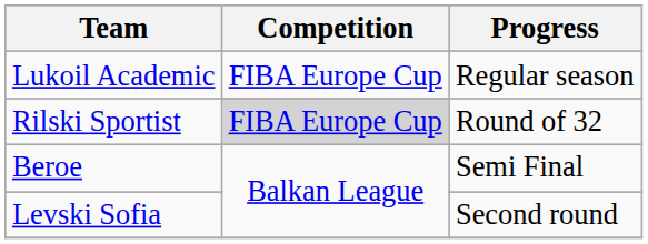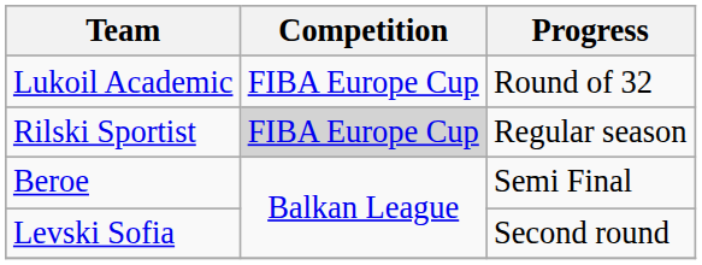Lukoil Academic | Progress: Regular season -> Round of 32
Rilski Sportist | Progress: Round of 32 -> Regular season
